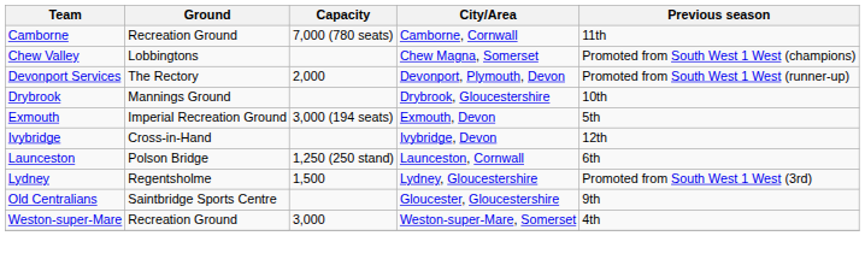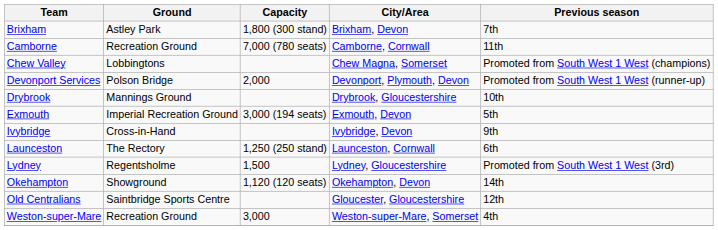+ row: Brixham | Astley Park | 1,800 (300 stand) | Brixham, Devon | 7th
Devonport Services | Ground: The Rectory -> Polson Bridge
Ivybridge | Previous season: 12th -> 9th
Launceston | Ground: Polson Bridge -> The Rectory
+ row: Okehampton | Showground | 1,120 (120 seats) | Okehampton, Devon | 14th
Old Centralians | Previous season: 9th -> 12th
